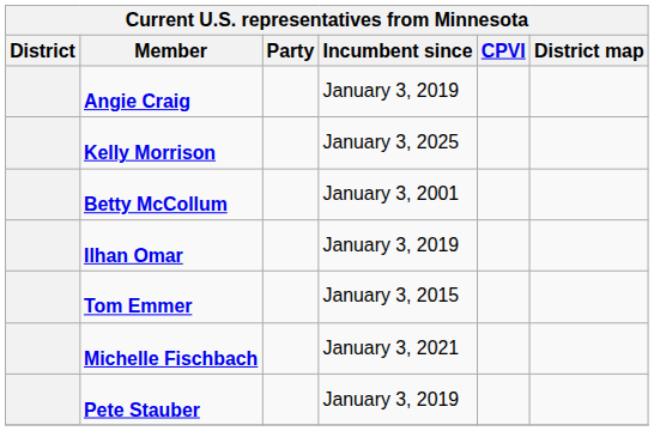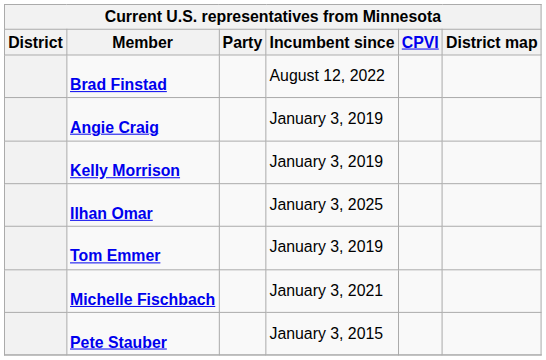+ row: Brad Finstad | August 12, 2022
Kelly Morrison | Incumbent since: January 3, 2025 -> January 3, 2019
- row: Betty McCollum | January 3, 2001
Ilhan Omar | Incumbent since: January 3, 2019 -> January 3, 2025
Tom Emmer | Incumbent since: January 3, 2015 -> January 3, 2019
Pete Stauber | Incumbent since: January 3, 2019 -> January 3, 2015
